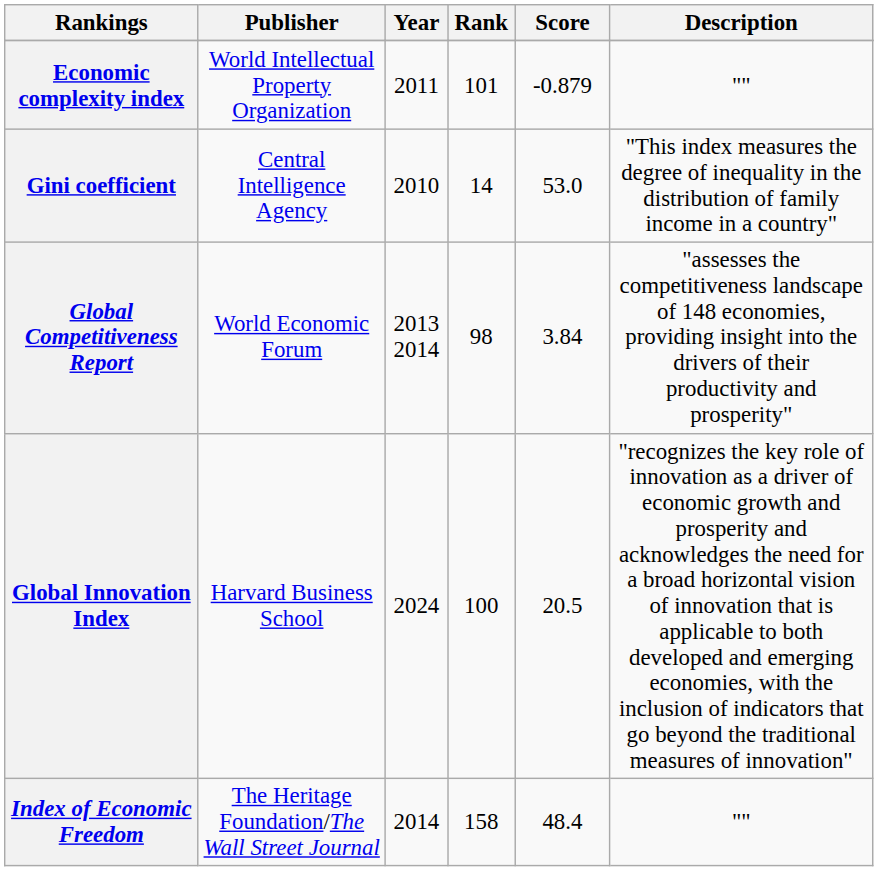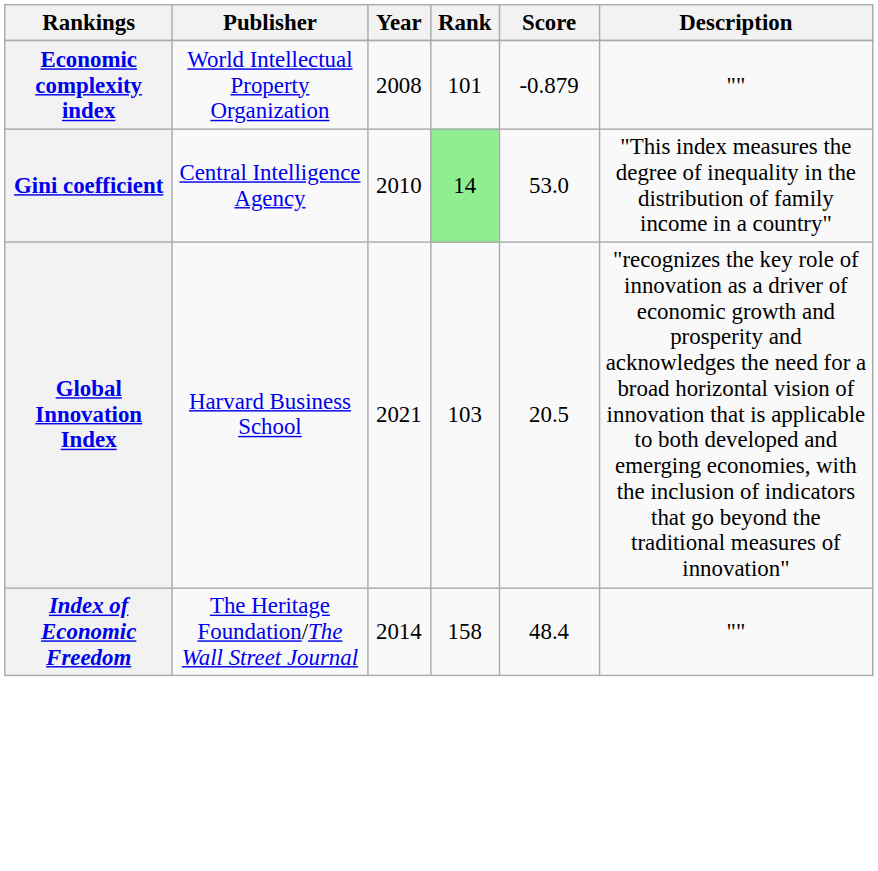Economic complexity index | Year: 2011 -> 2008
Gini coefficient | Rank: no background -> lightgreen background
- row: Global Competitiveness Report | World Economic Forum | 2013 2014 | 98 | 3.84 | "assesses the competitiveness landscape of 148 economies, providing insight into the drivers of their productivity and prosperity"
Global Innovation Index | Year: 2024 -> 2021
Global Innovation Index | Rank: 100 -> 103
